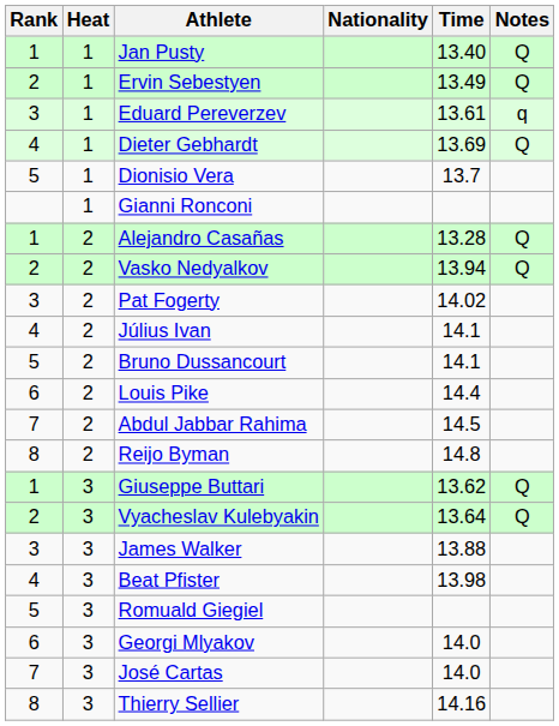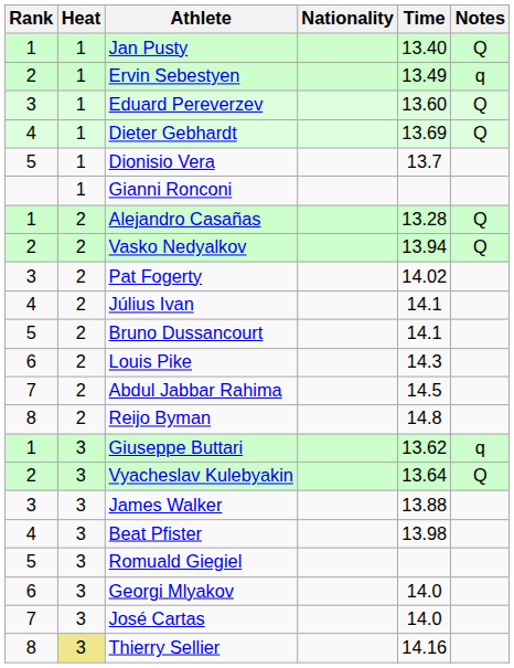Ervin Sebestyen | Notes: Q -> q
Eduard Pereverzev | Time: 13.61 -> 13.60
Eduard Pereverzev | Notes: q -> Q
Louis Pike | Time: 14.4 -> 14.3
Giuseppe Buttari | Notes: Q -> q
Thierry Sellier | Heat: no background -> khaki background
